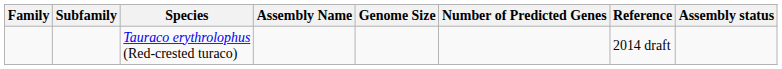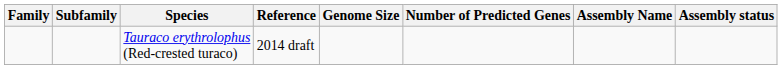columns swapped: Assembly Name <-> Reference
